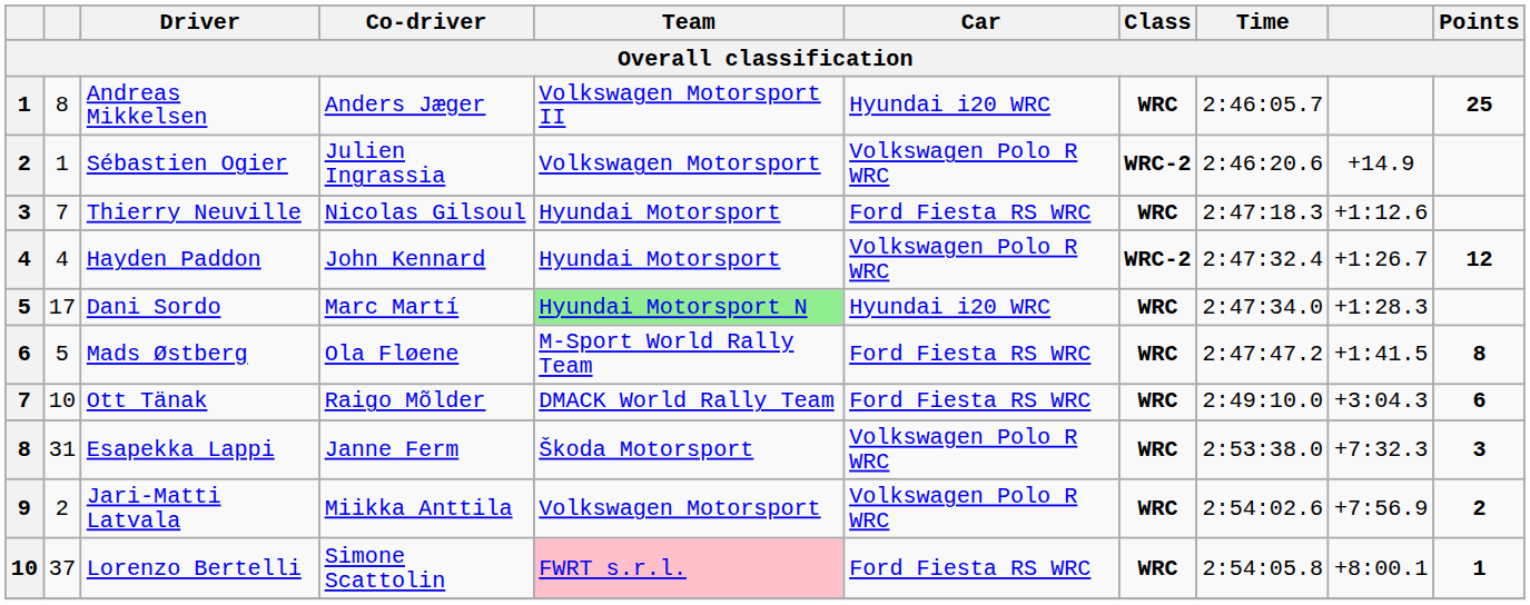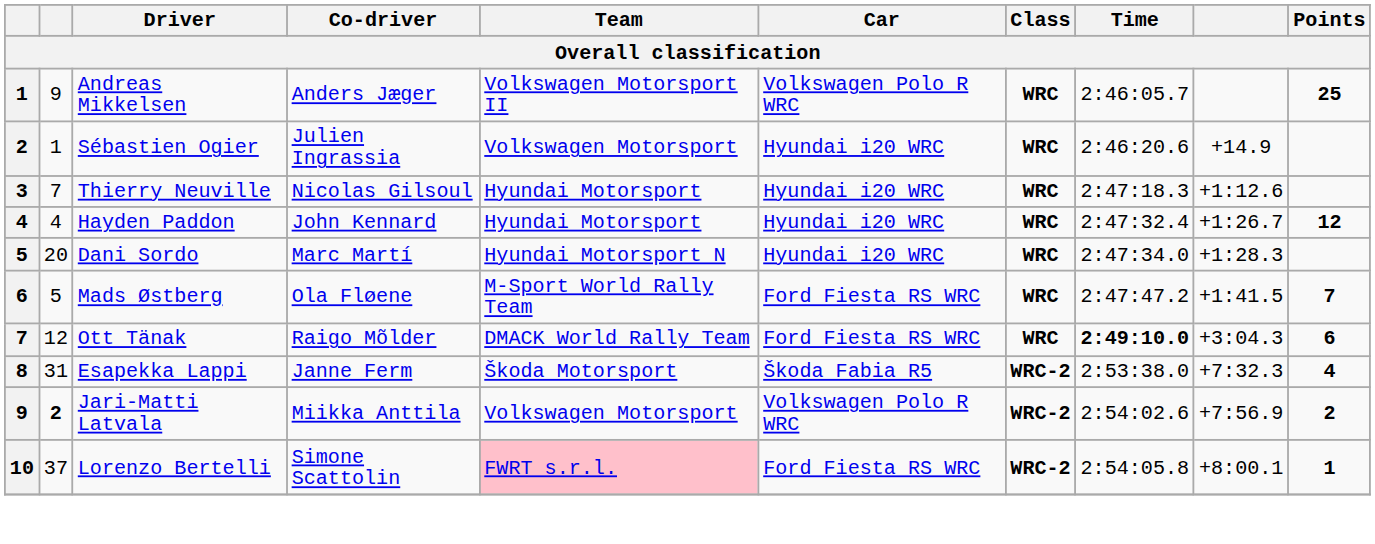Andreas Mikkelsen | column 2: 8 -> 9
Andreas Mikkelsen | Car: Hyundai i20 WRC -> Volkswagen Polo R WRC
Sébastien Ogier | Car: Volkswagen Polo R WRC -> Hyundai i20 WRC
Sébastien Ogier | Class: WRC-2 -> WRC
Thierry Neuville | Car: Ford Fiesta RS WRC -> Hyundai i20 WRC
Hayden Paddon | Car: Volkswagen Polo R WRC -> Hyundai i20 WRC
Hayden Paddon | Class: WRC-2 -> WRC
Dani Sordo | column 2: 17 -> 20
Dani Sordo | Team: lightgreen background -> no background
Mads Østberg | Points: 8 -> 7
Ott Tänak | column 2: 10 -> 12
Ott Tänak | Time: normal -> bold
Esapekka Lappi | Car: Volkswagen Polo R WRC -> Škoda Fabia R5
Esapekka Lappi | Class: WRC -> WRC-2
Esapekka Lappi | Points: 3 -> 4
Jari-Matti Latvala | column 2: normal -> bold
Jari-Matti Latvala | Class: WRC -> WRC-2
Lorenzo Bertelli | Class: WRC -> WRC-2
